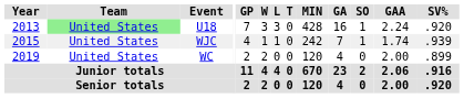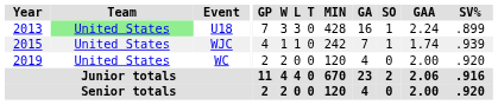U18 | SV%: .920 -> .899
WC | SV%: .899 -> .920
